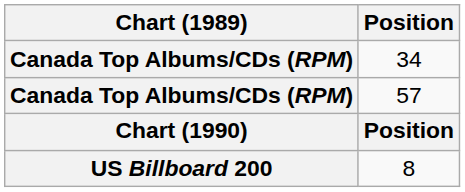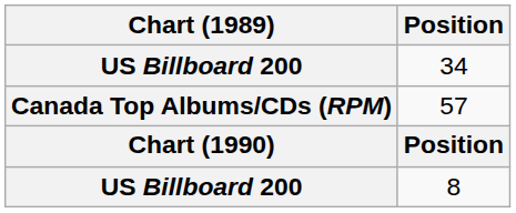34 | Chart (1989): Canada Top Albums/CDs (RPM) -> US Billboard 200
